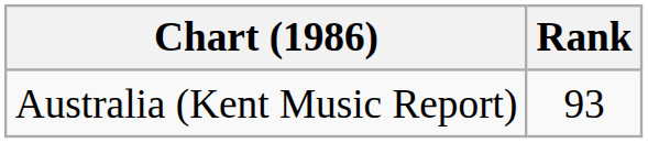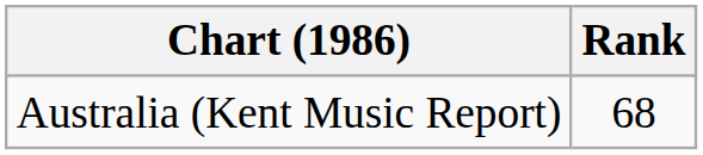Australia (Kent Music Report) | Rank: 93 -> 68
